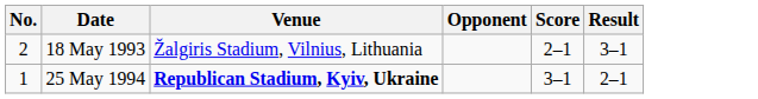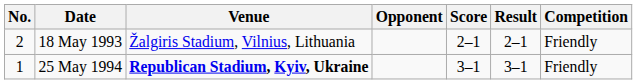+ column: Competition | Friendly | Friendly
18 May 1993 | Result: 3–1 -> 2–1
25 May 1994 | Result: 2–1 -> 3–1
